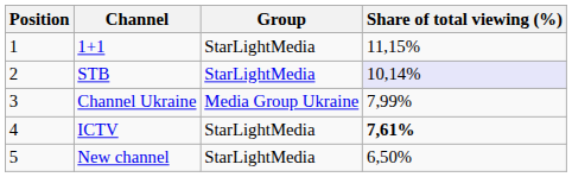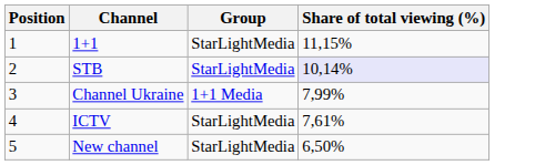Channel Ukraine | Group: Media Group Ukraine -> 1+1 Media
ICTV | Share of total viewing (%): bold -> normal
